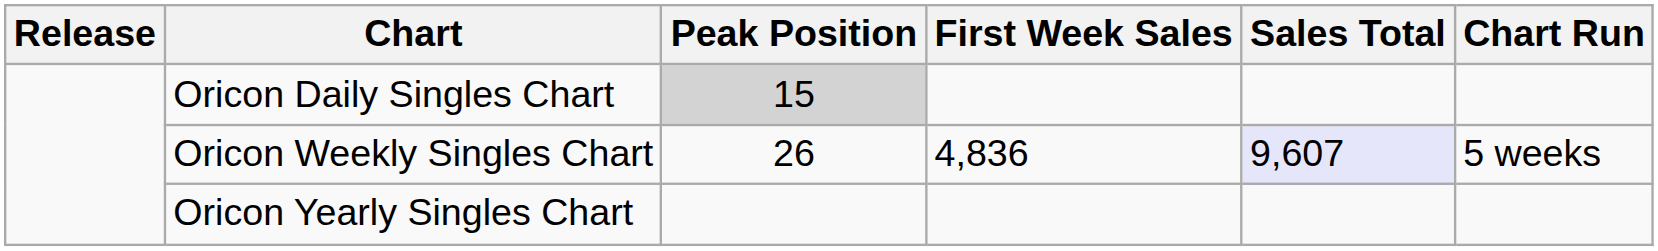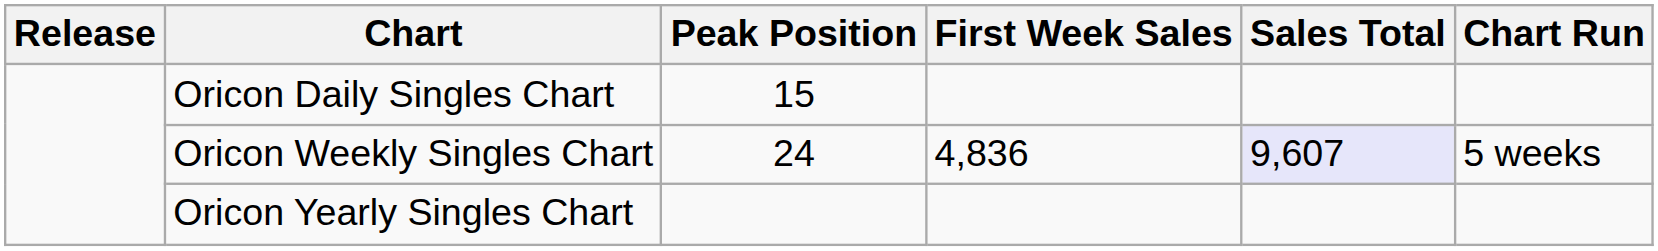Oricon Daily Singles Chart | Peak Position: lightgrey background -> no background
Oricon Weekly Singles Chart | Peak Position: 26 -> 24
